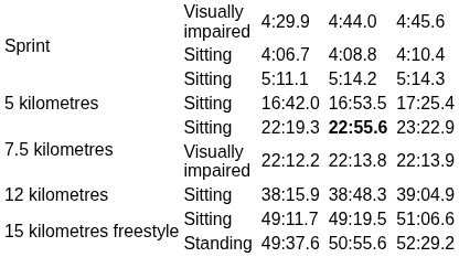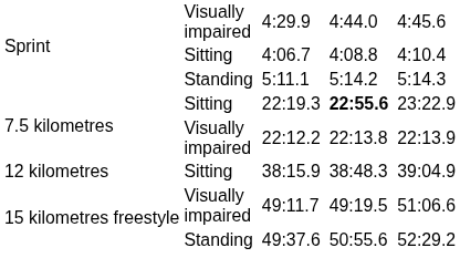5:11.1 | column 2: Sitting -> Standing
- row: 5 kilometres | Sitting | 16:42.0 | 16:53.5 | 17:25.4
49:11.7 | column 2: Sitting -> Visually impaired
